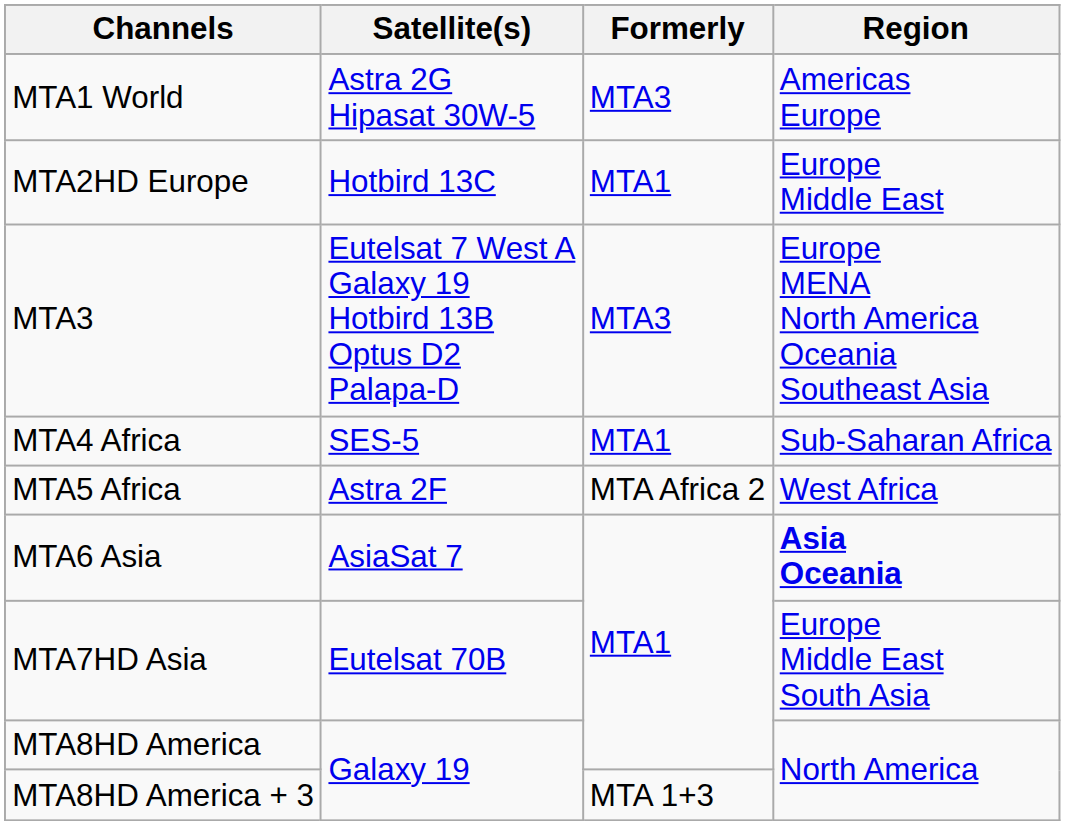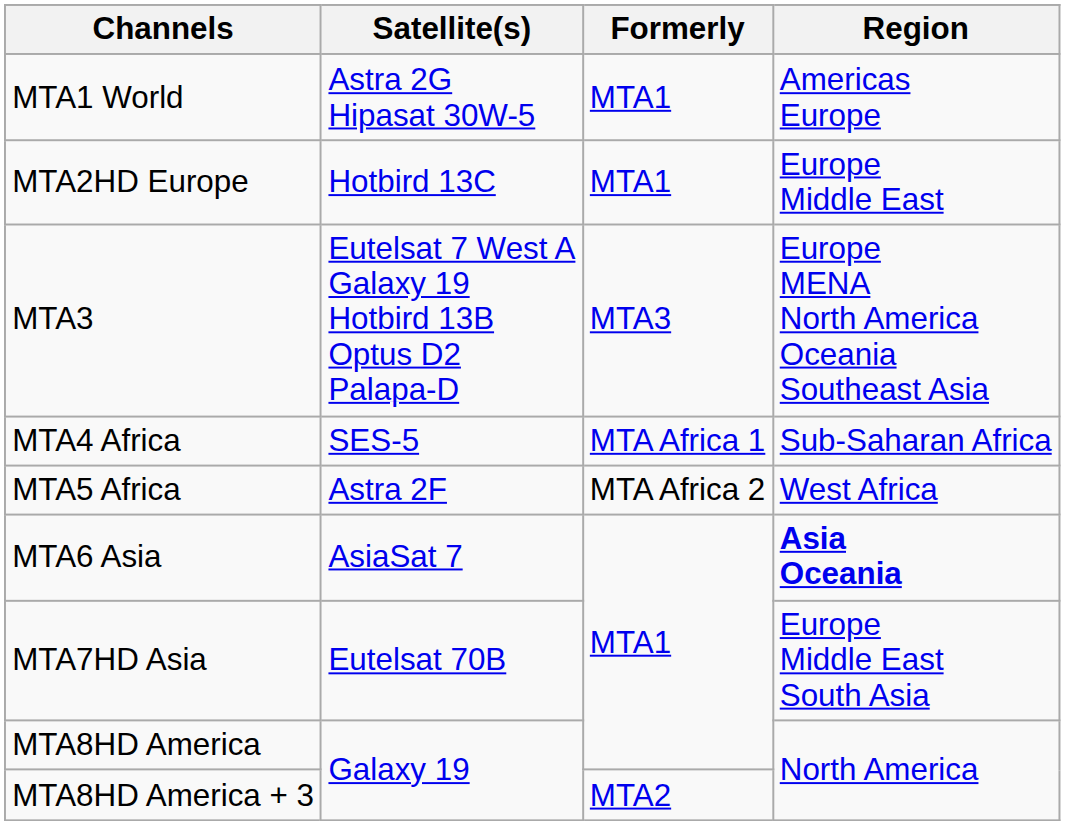MTA1 World | Formerly: MTA3 -> MTA1
MTA4 Africa | Formerly: MTA1 -> MTA Africa 1
MTA8HD America + 3 | Formerly: MTA 1+3 -> MTA2
